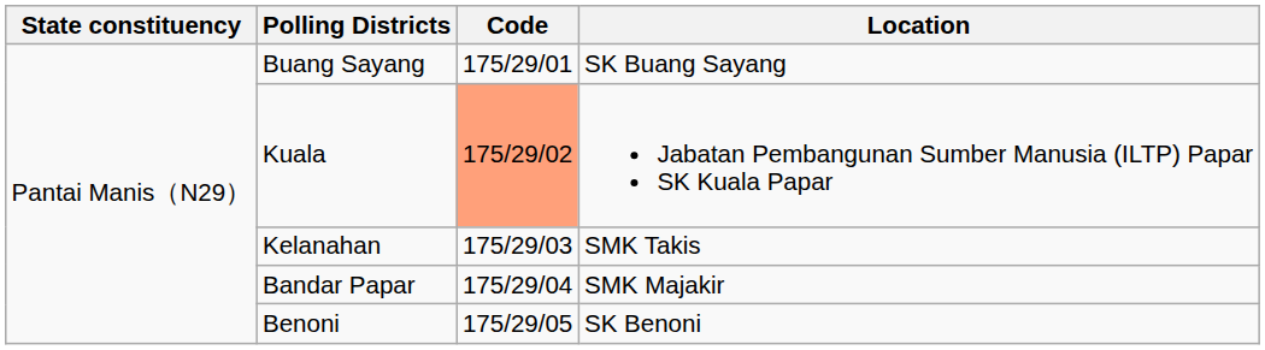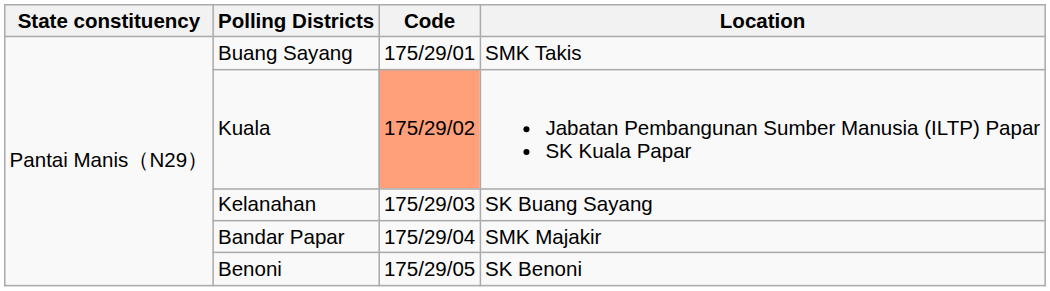Buang Sayang | Location: SK Buang Sayang -> SMK Takis
Kelanahan | Location: SMK Takis -> SK Buang Sayang
